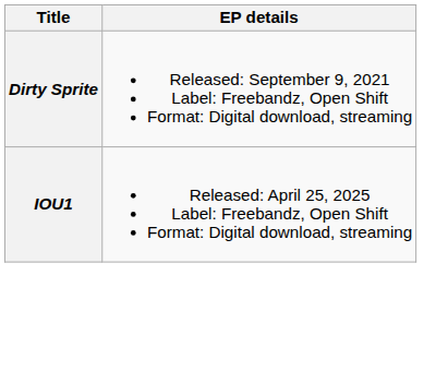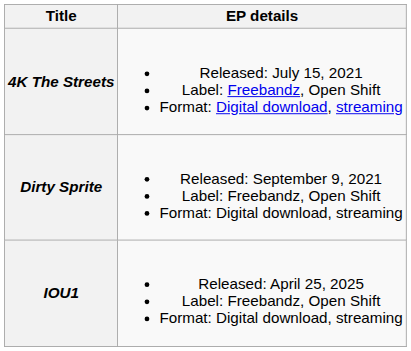+ row: 4K The Streets | Released: July 15, 2021 Label: Freebandz, Open Shift Format: Digital download, streaming
